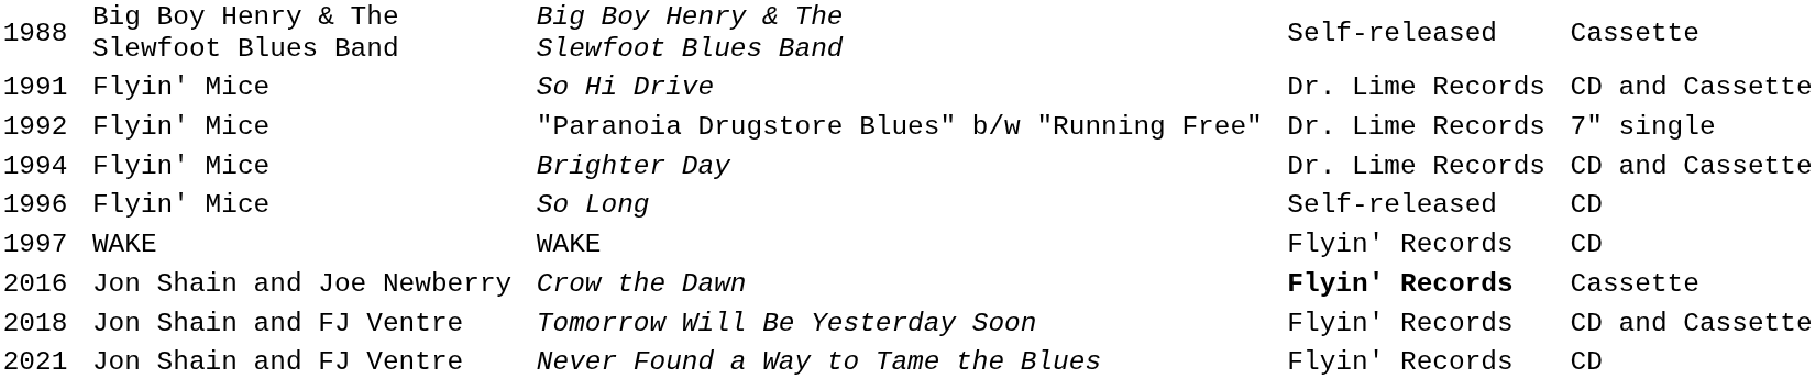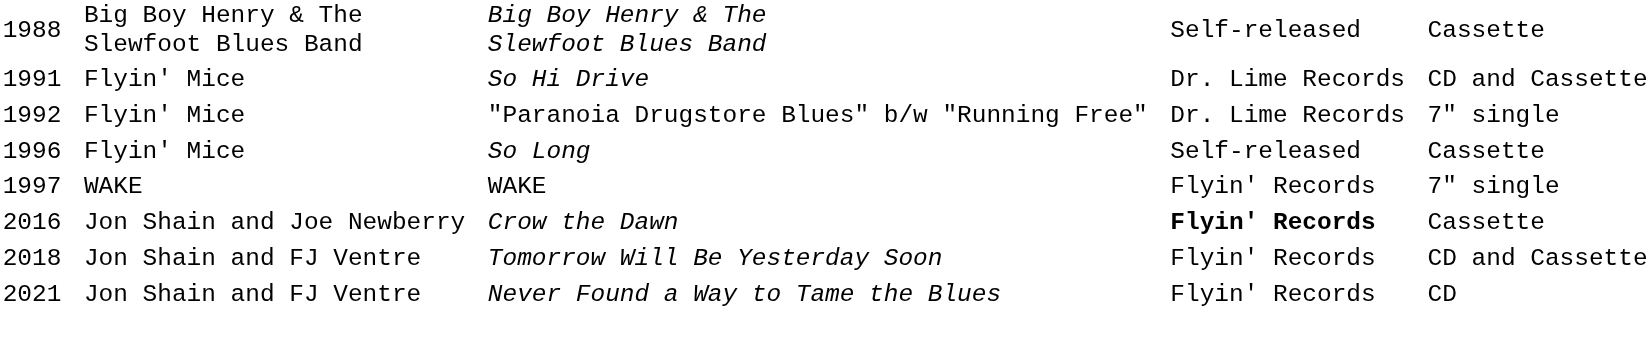- row: 1994 | Flyin' Mice | Brighter Day | Dr. Lime Records | CD and Cassette
1996 | column 13: CD -> Cassette
1997 | column 13: CD -> 7" single
